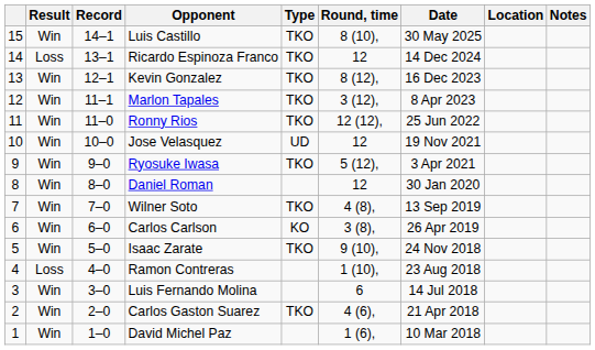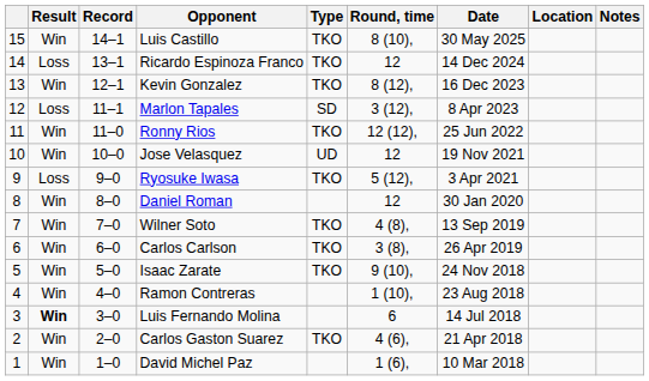Marlon Tapales | Result: Win -> Loss
Marlon Tapales | Type: TKO -> SD
Ryosuke Iwasa | Result: Win -> Loss
Carlos Carlson | Type: KO -> TKO
Ramon Contreras | Result: Loss -> Win
Luis Fernando Molina | Result: normal -> bold
